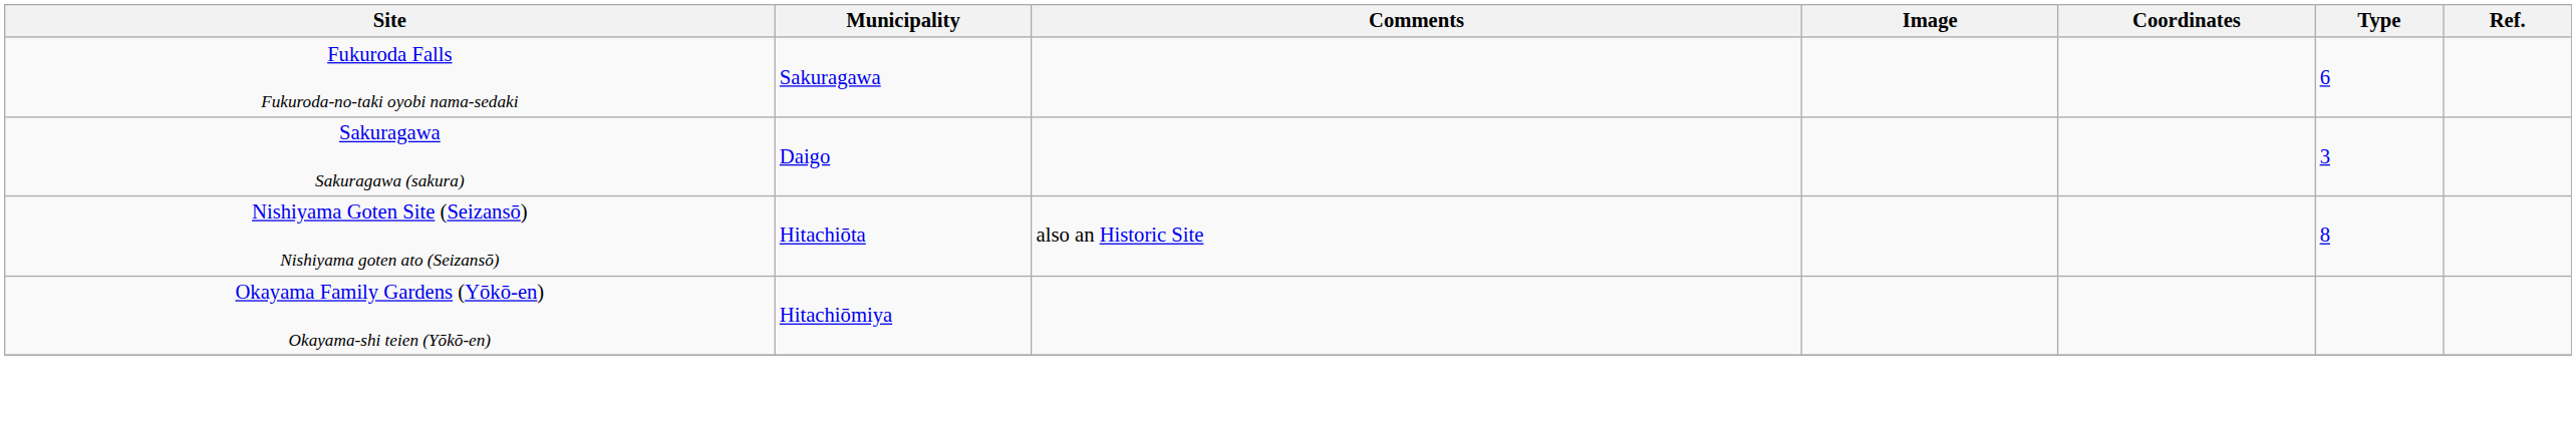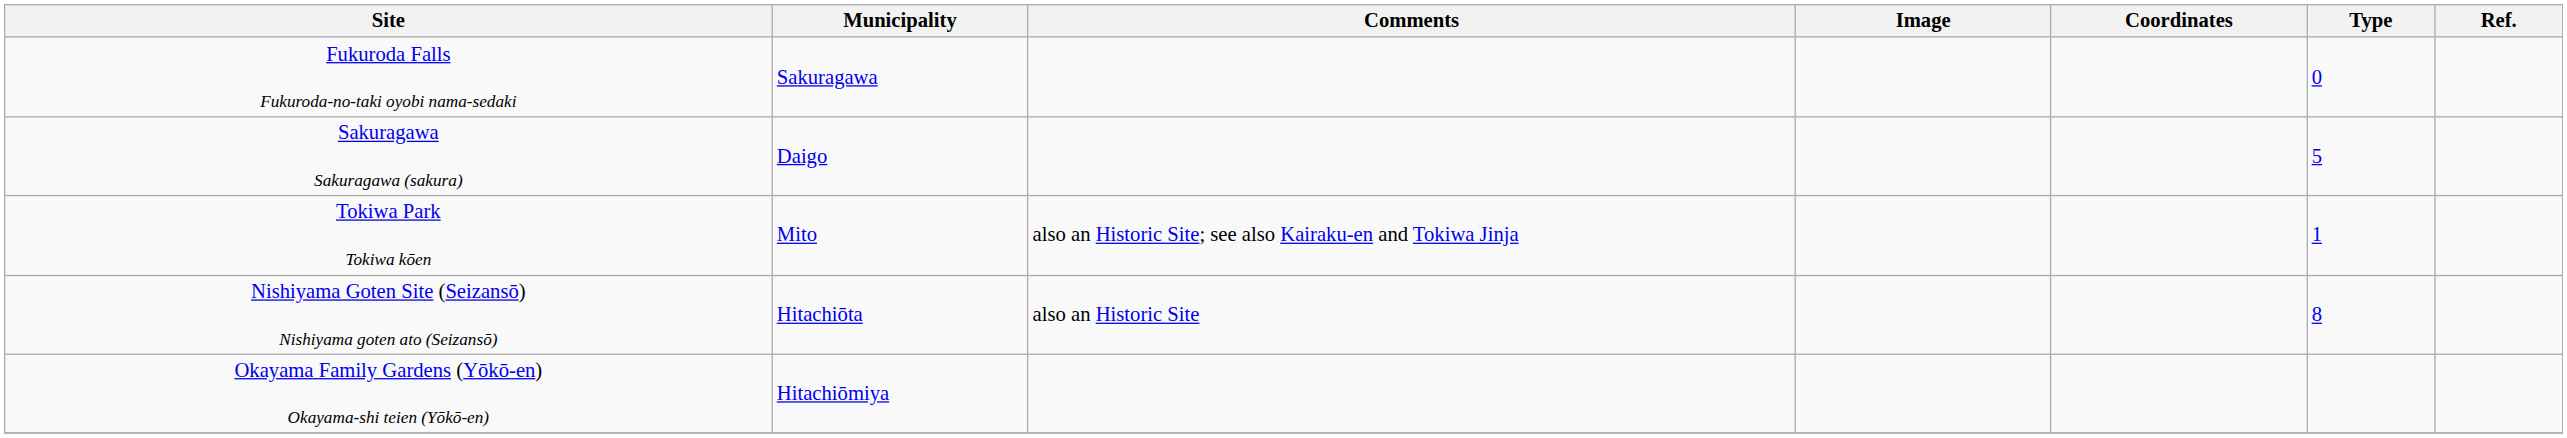Fukuroda Falls Fukuroda-no-taki oyobi nama-sedaki | Type: 6 -> 0
Sakuragawa Sakuragawa (sakura) | Type: 3 -> 5
+ row: Tokiwa Park Tokiwa kōen | Mito | also an Historic Site; see also Kairaku-en and Tokiwa Jinja | 1
